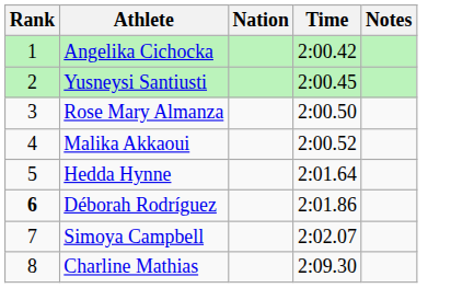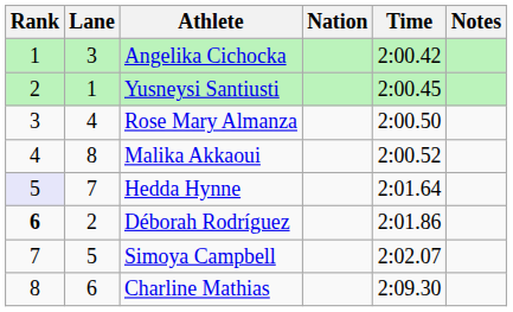+ column: Lane | 3 | 1 | 4 | 8 | 7 | 2 | 5 | 6
Hedda Hynne | Rank: no background -> lavender background
